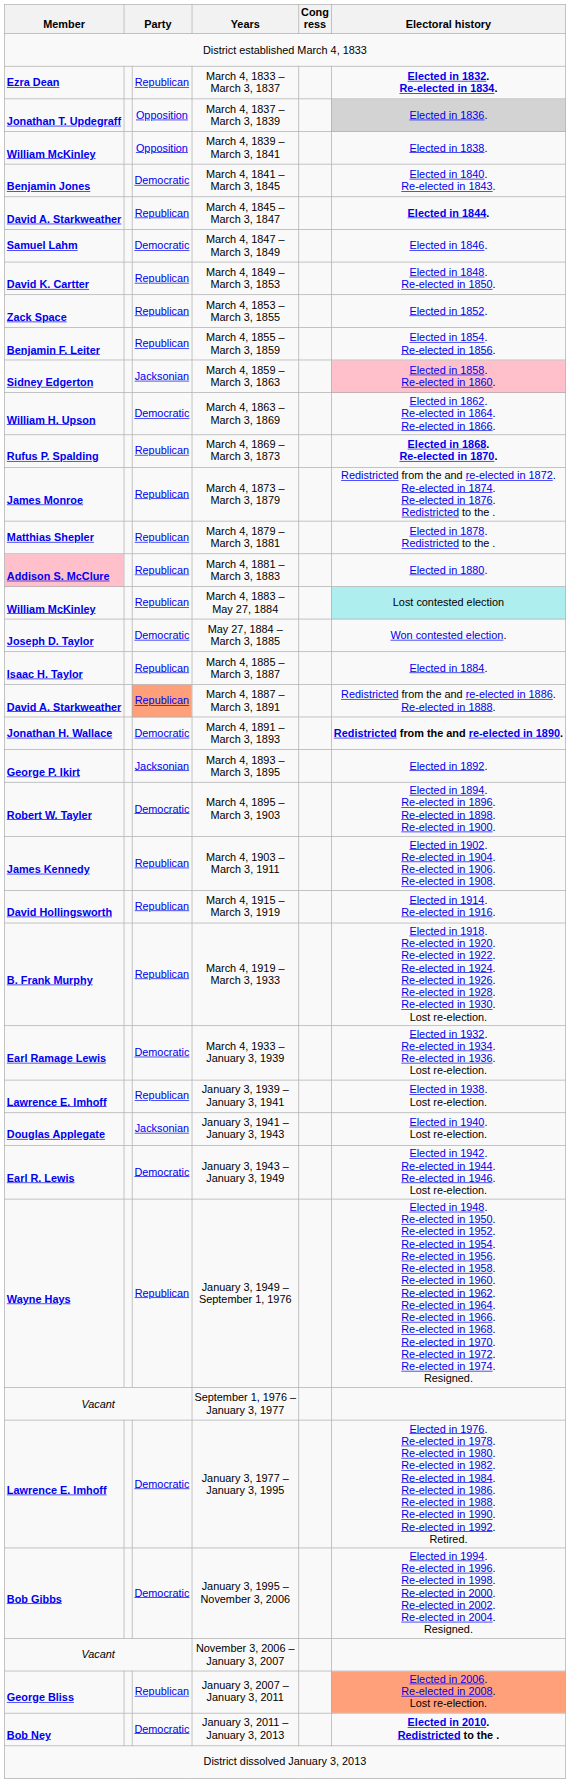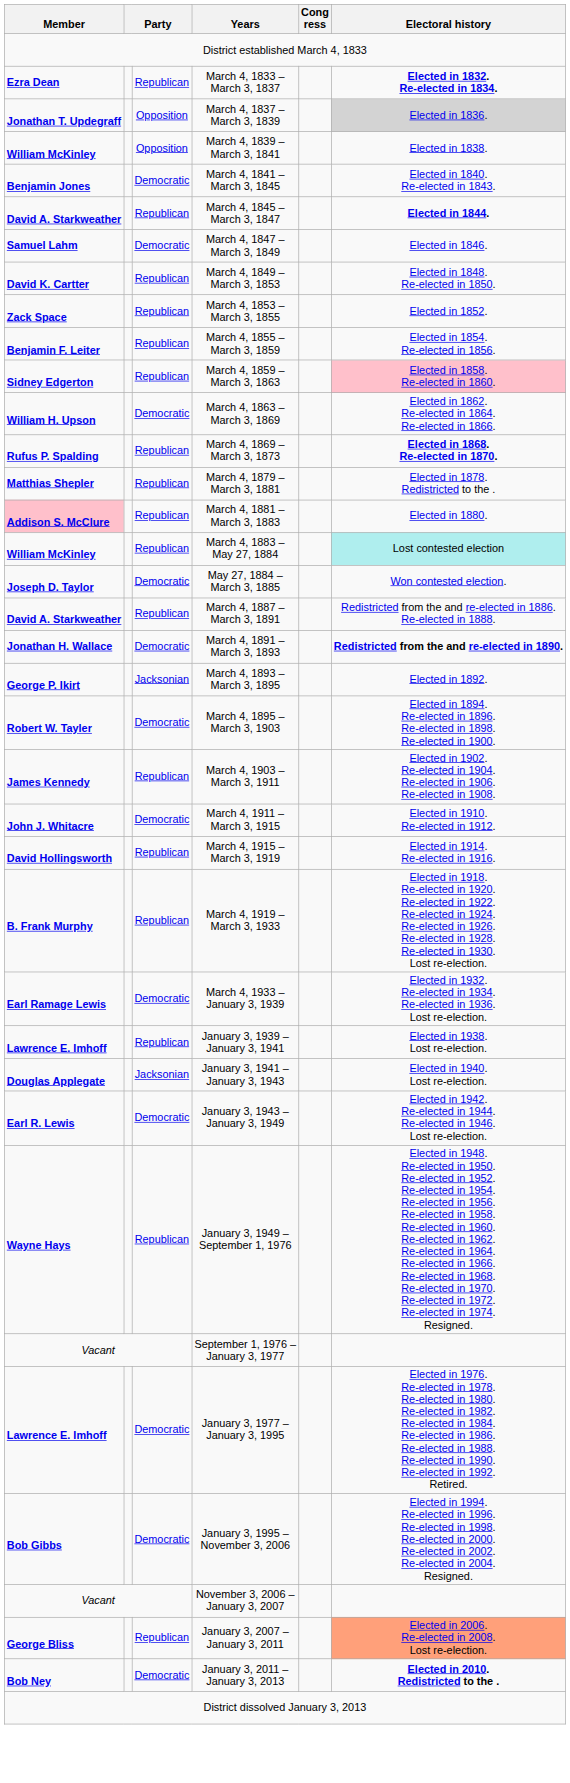March 4, 1859 – March 3, 1863 | column 3: Jacksonian -> Republican
- row: James Monroe | Republican | March 4, 1873 – March 3, 1879 | Redistricted from the and re-elected in 1872. Re-elected in 1874. Re-elected in 1876. Redistricted to the .
- row: Isaac H. Taylor | Republican | March 4, 1885 – March 3, 1887 | Elected in 1884.
March 4, 1887 – March 3, 1891 | column 3: lightsalmon background -> no background
+ row: John J. Whitacre | Democratic | March 4, 1911 – March 3, 1915 | Elected in 1910. Re-elected in 1912.
